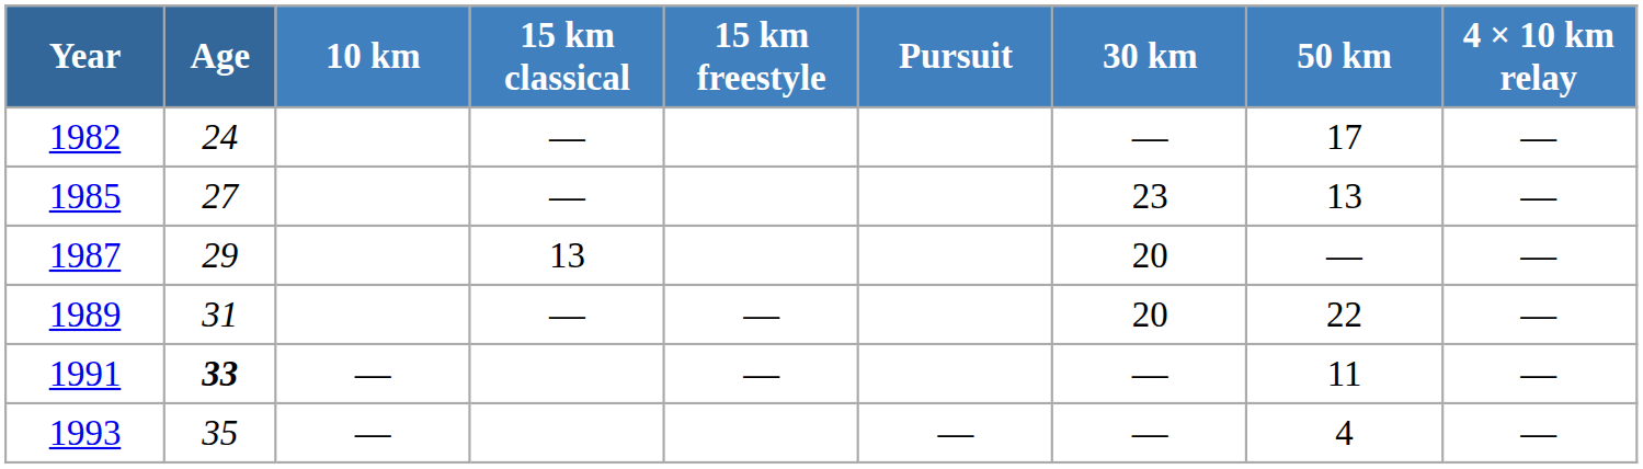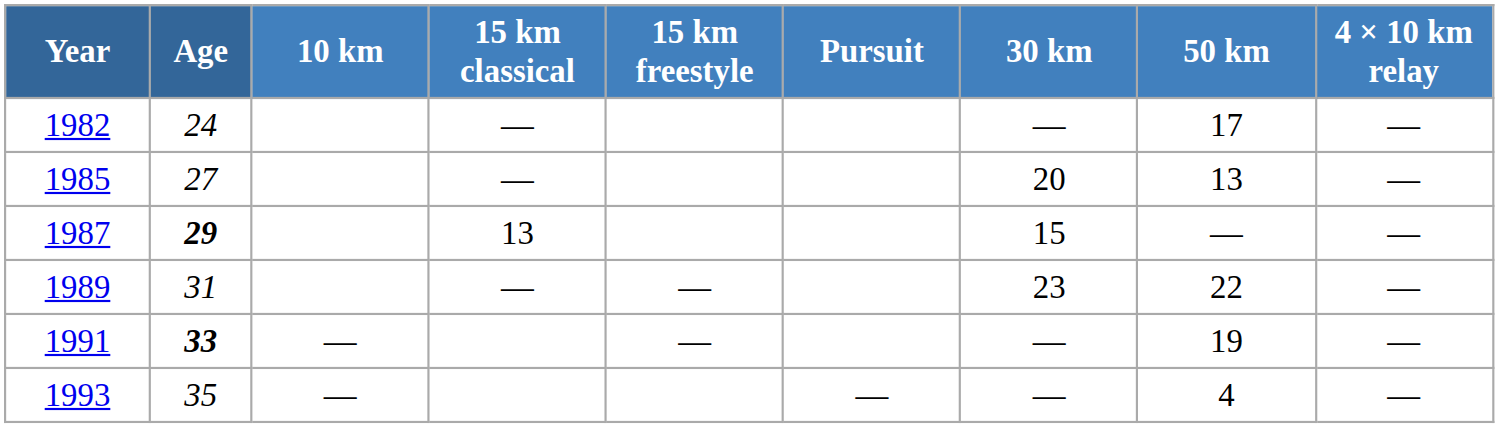1985 | 30 km: 23 -> 20
1987 | Age: normal -> bold
1987 | 30 km: 20 -> 15
1989 | 30 km: 20 -> 23
1991 | 50 km: 11 -> 19
